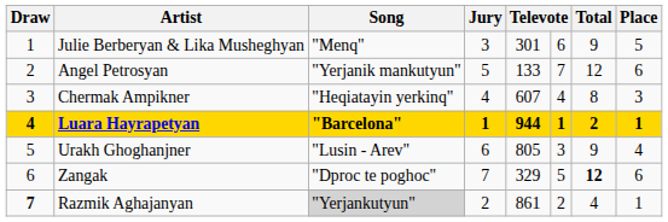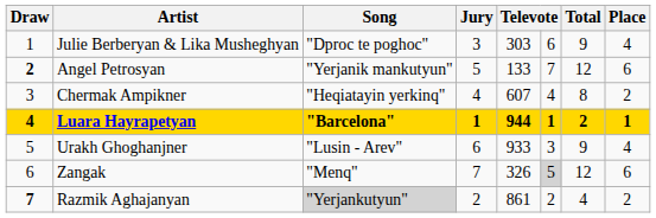Julie Berberyan & Lika Musheghyan | Song: "Menq" -> "Dproc te poghoc"
Julie Berberyan & Lika Musheghyan | column 5: 301 -> 303
Julie Berberyan & Lika Musheghyan | Place: 5 -> 4
Angel Petrosyan | Draw: normal -> bold
Chermak Ampikner | Place: 3 -> 2
Urakh Ghoghanjner | column 5: 805 -> 933
Zangak | Song: "Dproc te poghoc" -> "Menq"
Zangak | column 5: 329 -> 326
Zangak | column 6: no background -> lightgrey background
Zangak | Total: bold -> normal
Razmik Aghajanyan | Place: 1 -> 2
